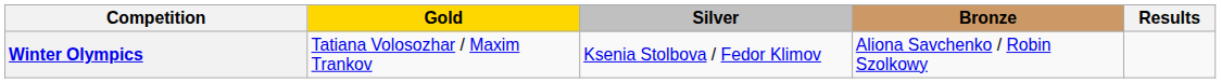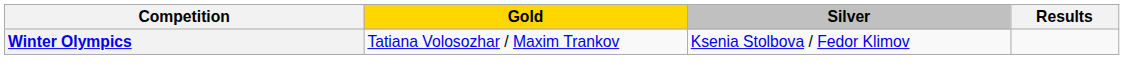- column: Bronze | Aliona Savchenko / Robin Szolkowy
